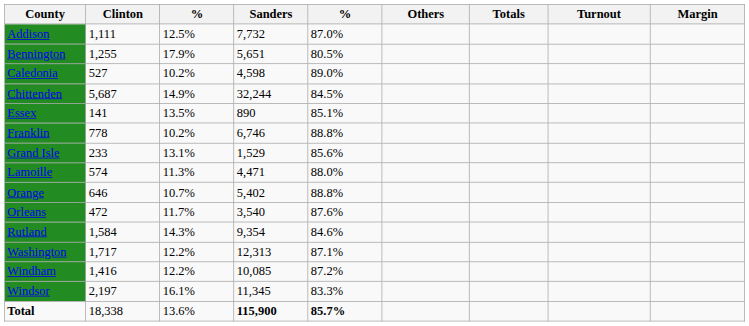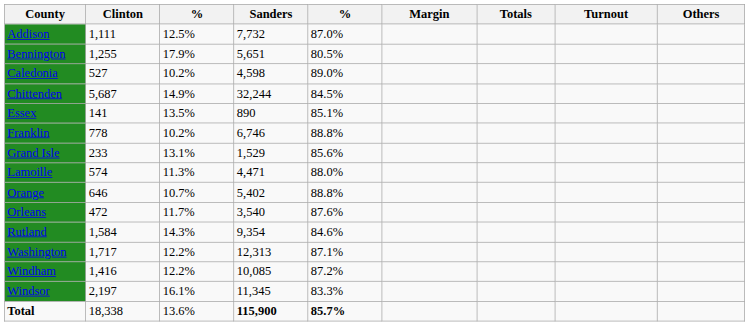columns swapped: Others <-> Margin
